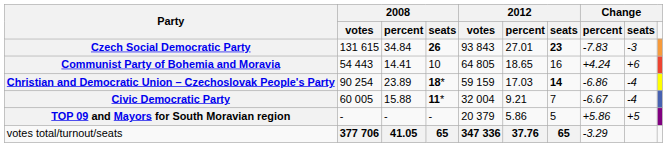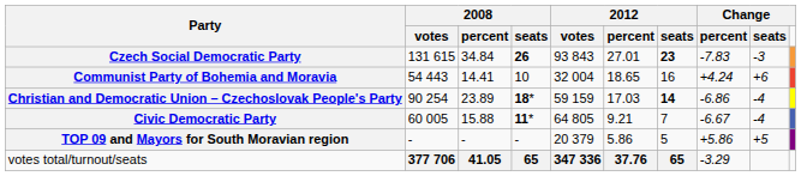Communist Party of Bohemia and Moravia | column 5: 64 805 -> 32 004
Civic Democratic Party | column 5: 32 004 -> 64 805
